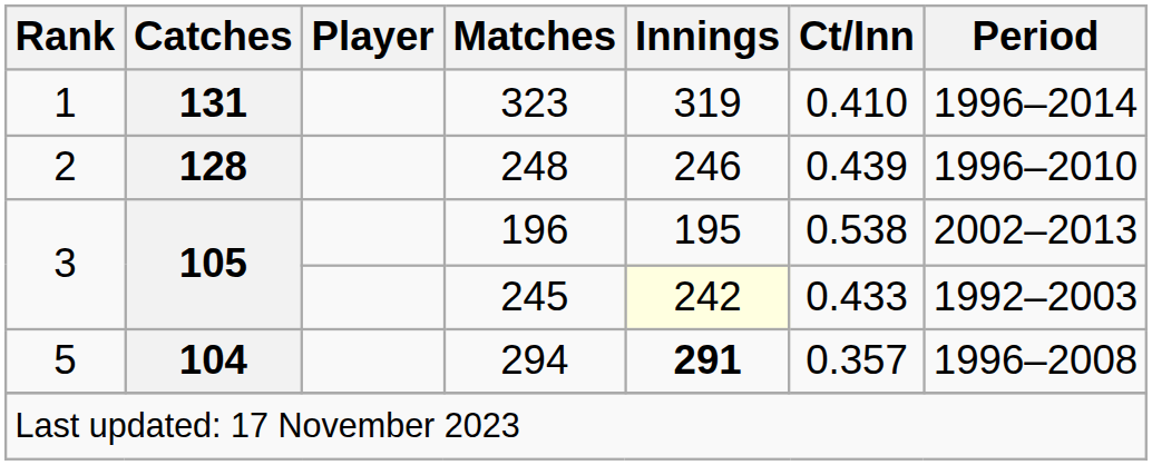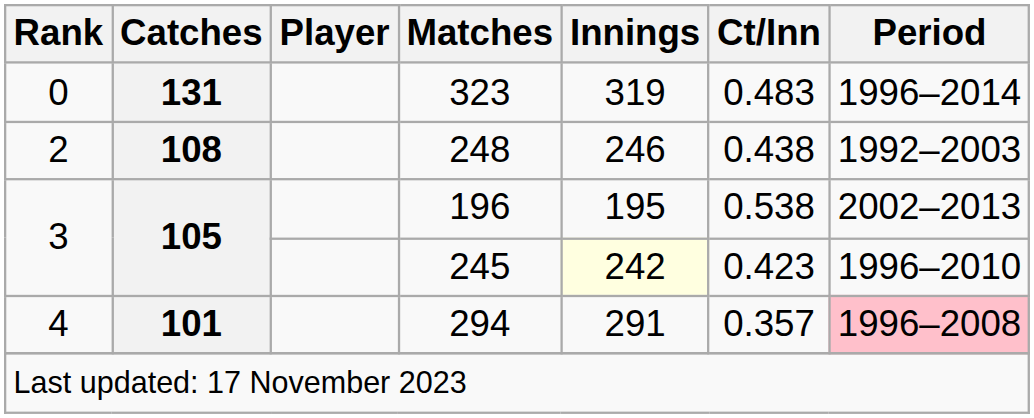323 | Rank: 1 -> 0
323 | Ct/Inn: 0.410 -> 0.483
248 | Catches: 128 -> 108
248 | Ct/Inn: 0.439 -> 0.438
248 | Period: 1996–2010 -> 1992–2003
245 | Ct/Inn: 0.433 -> 0.423
245 | Period: 1992–2003 -> 1996–2010
294 | Rank: 5 -> 4
294 | Catches: 104 -> 101
294 | Innings: bold -> normal
294 | Period: no background -> pink background
